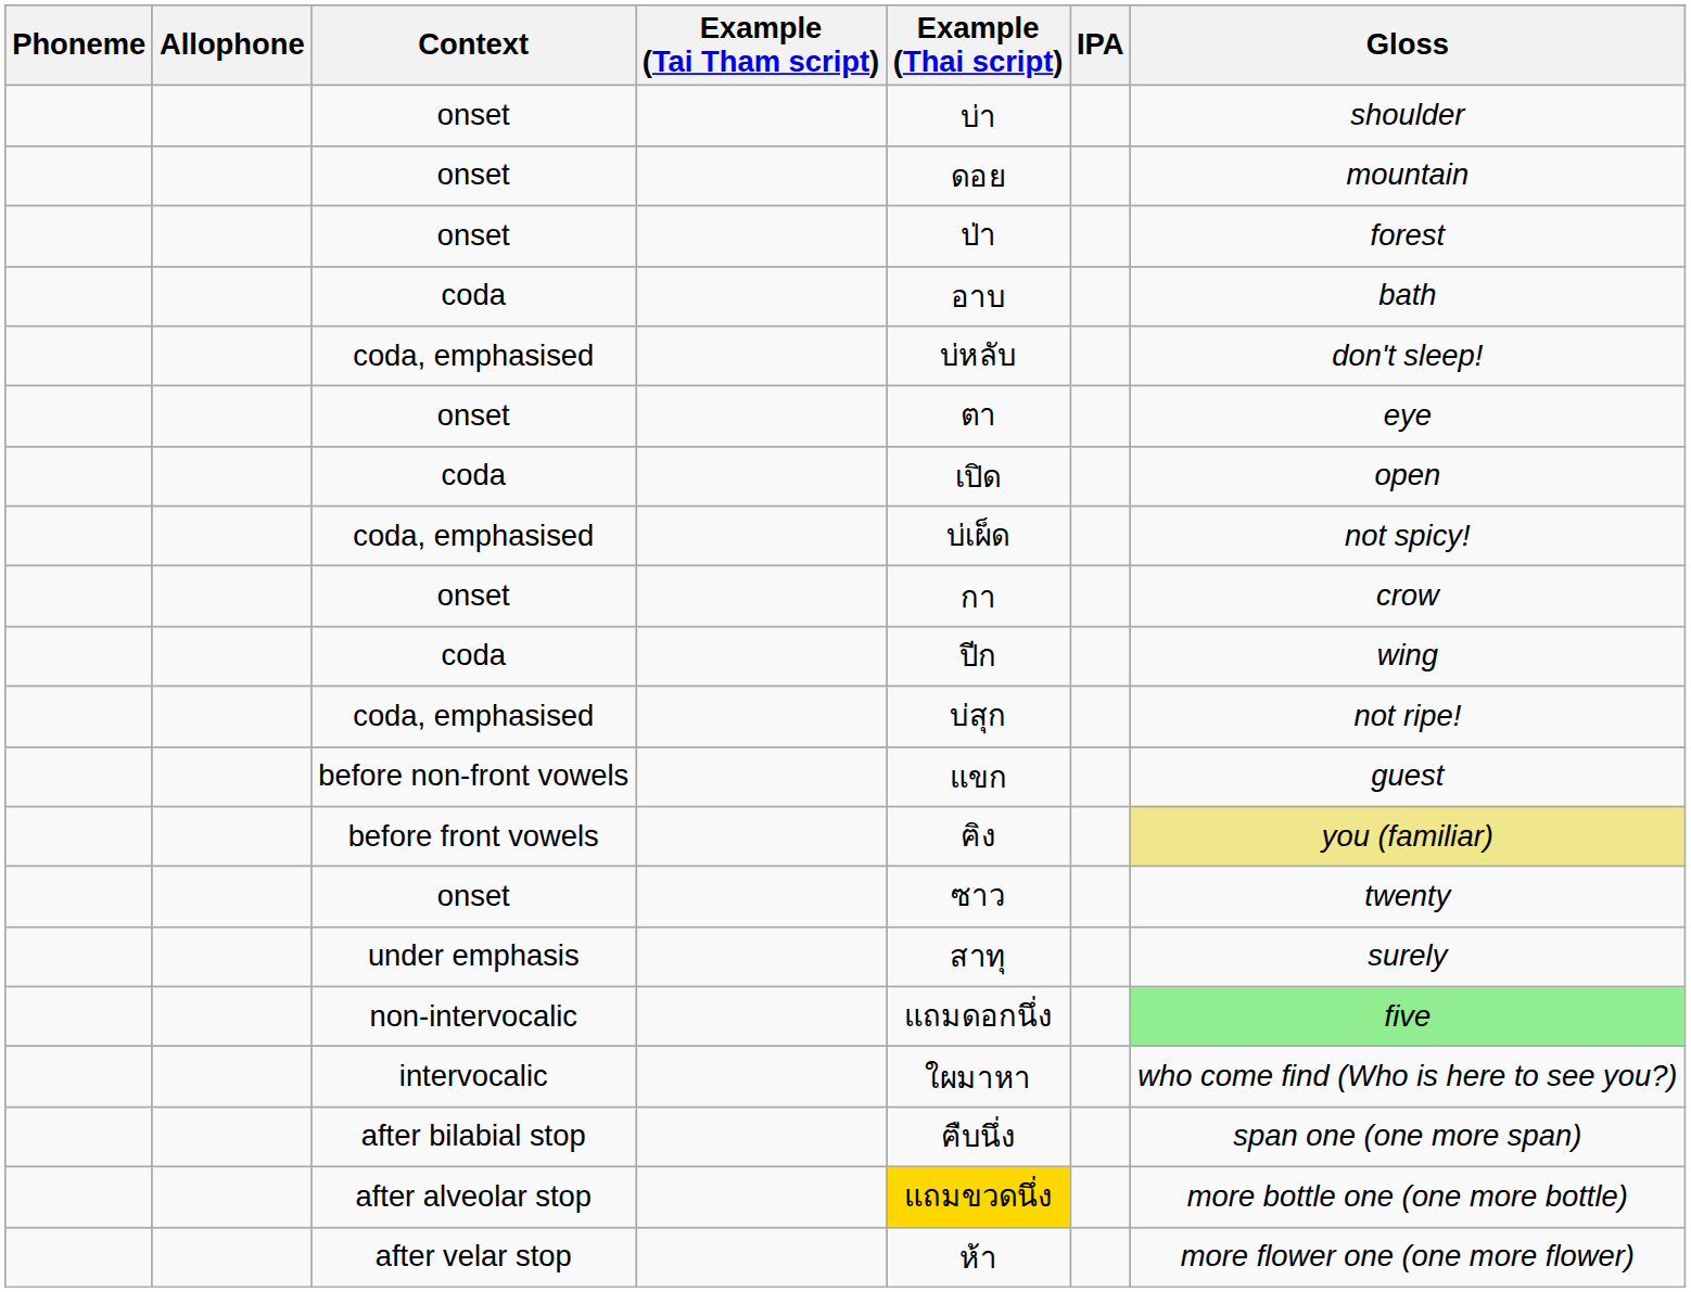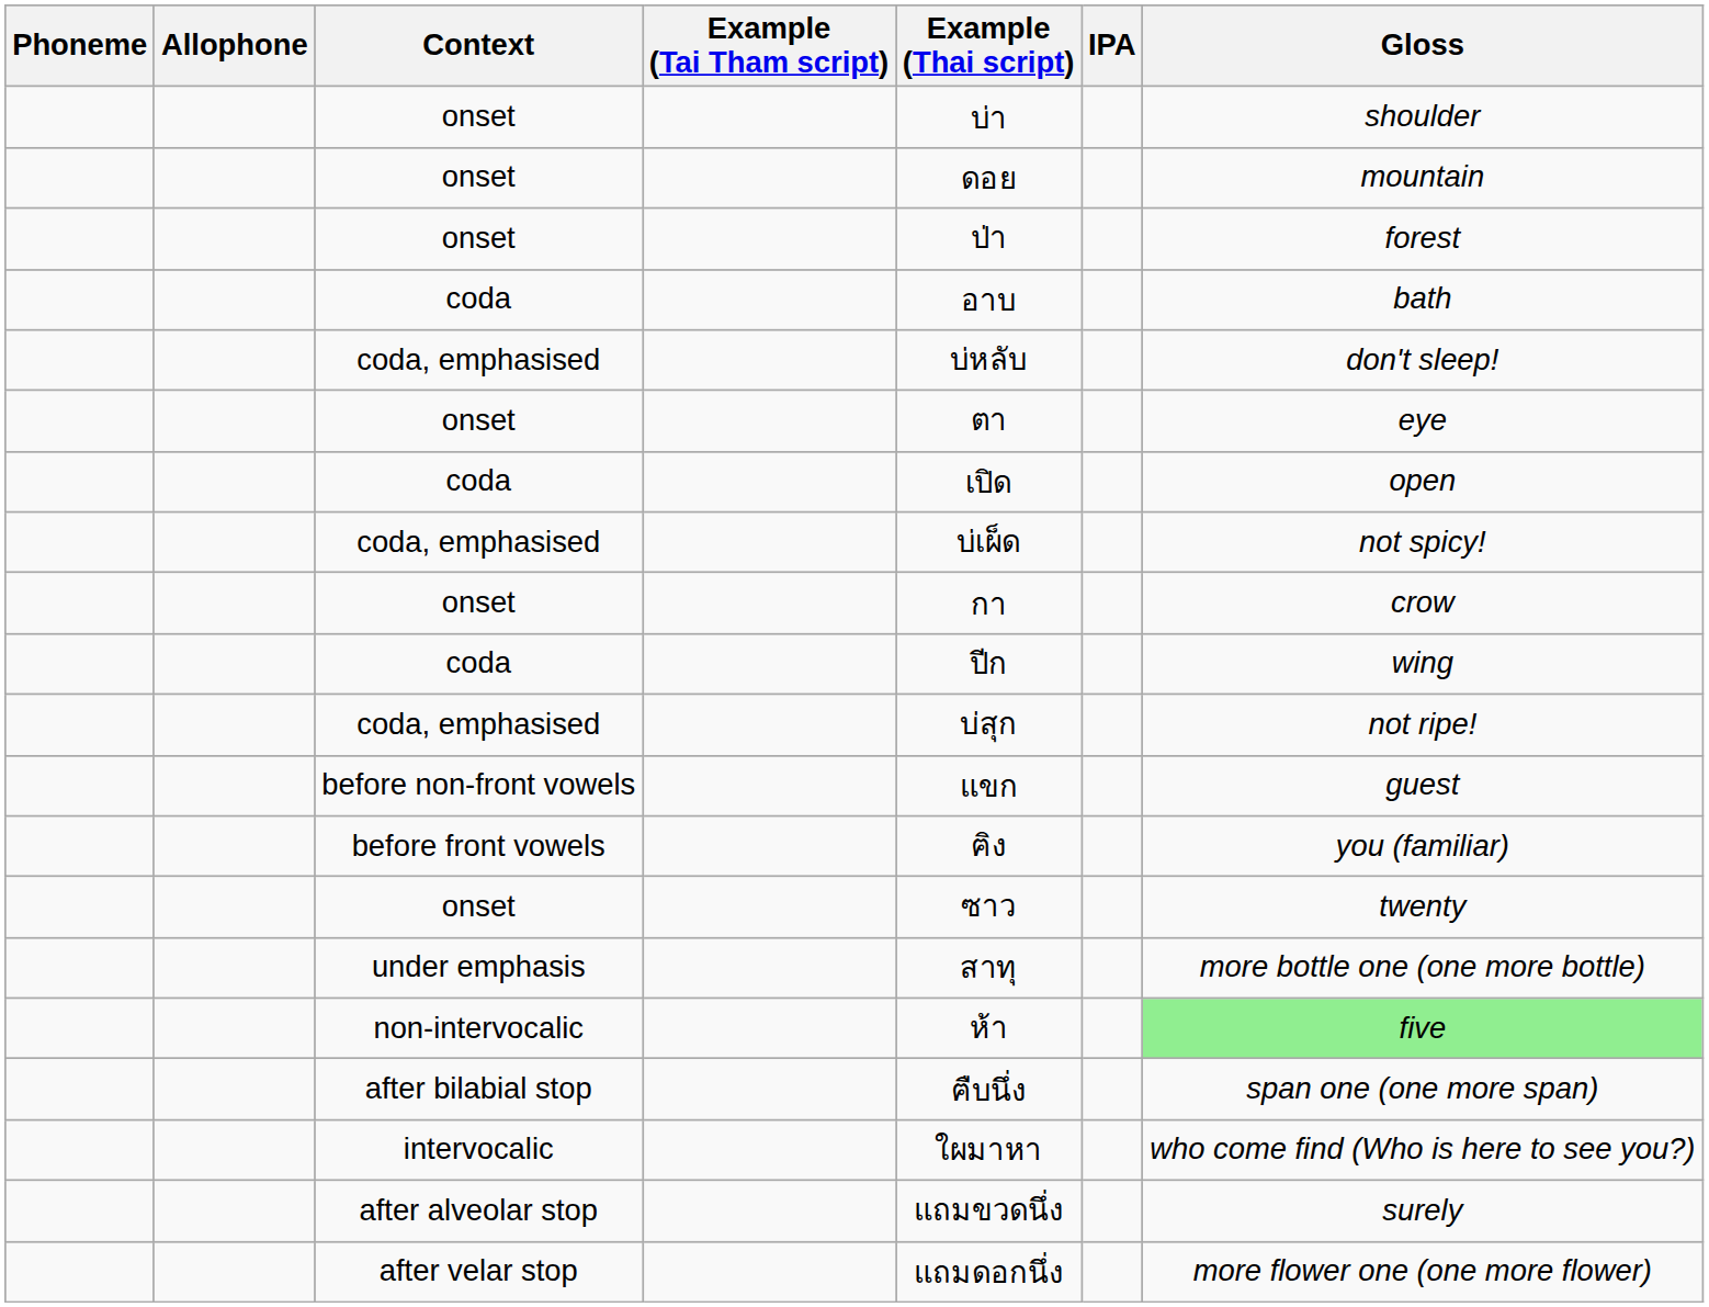before front vowels | Gloss: khaki background -> no background
under emphasis | Gloss: surely -> more bottle one (one more bottle)
non-intervocalic | Example (Thai script): แถมดอกนึ่ง -> ห้า
rows swapped: intervocalic <-> after bilabial stop
after alveolar stop | Example (Thai script): gold background -> no background
after alveolar stop | Gloss: more bottle one (one more bottle) -> surely
after velar stop | Example (Thai script): ห้า -> แถมดอกนึ่ง
